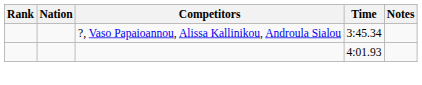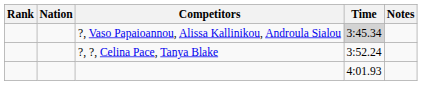?, Vaso Papaioannou, Alissa Kallinikou, Androula Sialou | Time: no background -> lightgrey background
+ row: ?, ?, Celina Pace, Tanya Blake | 3:52.24
